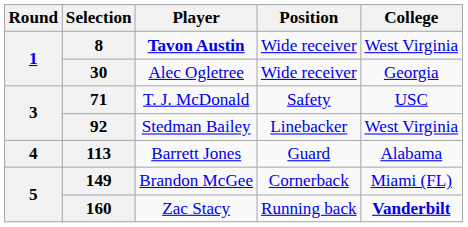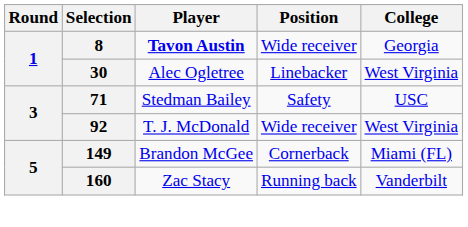8 | College: West Virginia -> Georgia
30 | Position: Wide receiver -> Linebacker
30 | College: Georgia -> West Virginia
71 | Player: T. J. McDonald -> Stedman Bailey
92 | Player: Stedman Bailey -> T. J. McDonald
92 | Position: Linebacker -> Wide receiver
- row: 4 | 113 | Barrett Jones | Guard | Alabama
160 | College: bold -> normal
